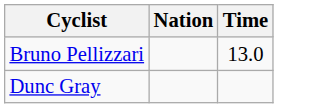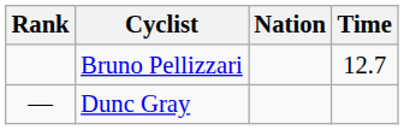+ column: Rank | —
Bruno Pellizzari | Time: 13.0 -> 12.7
